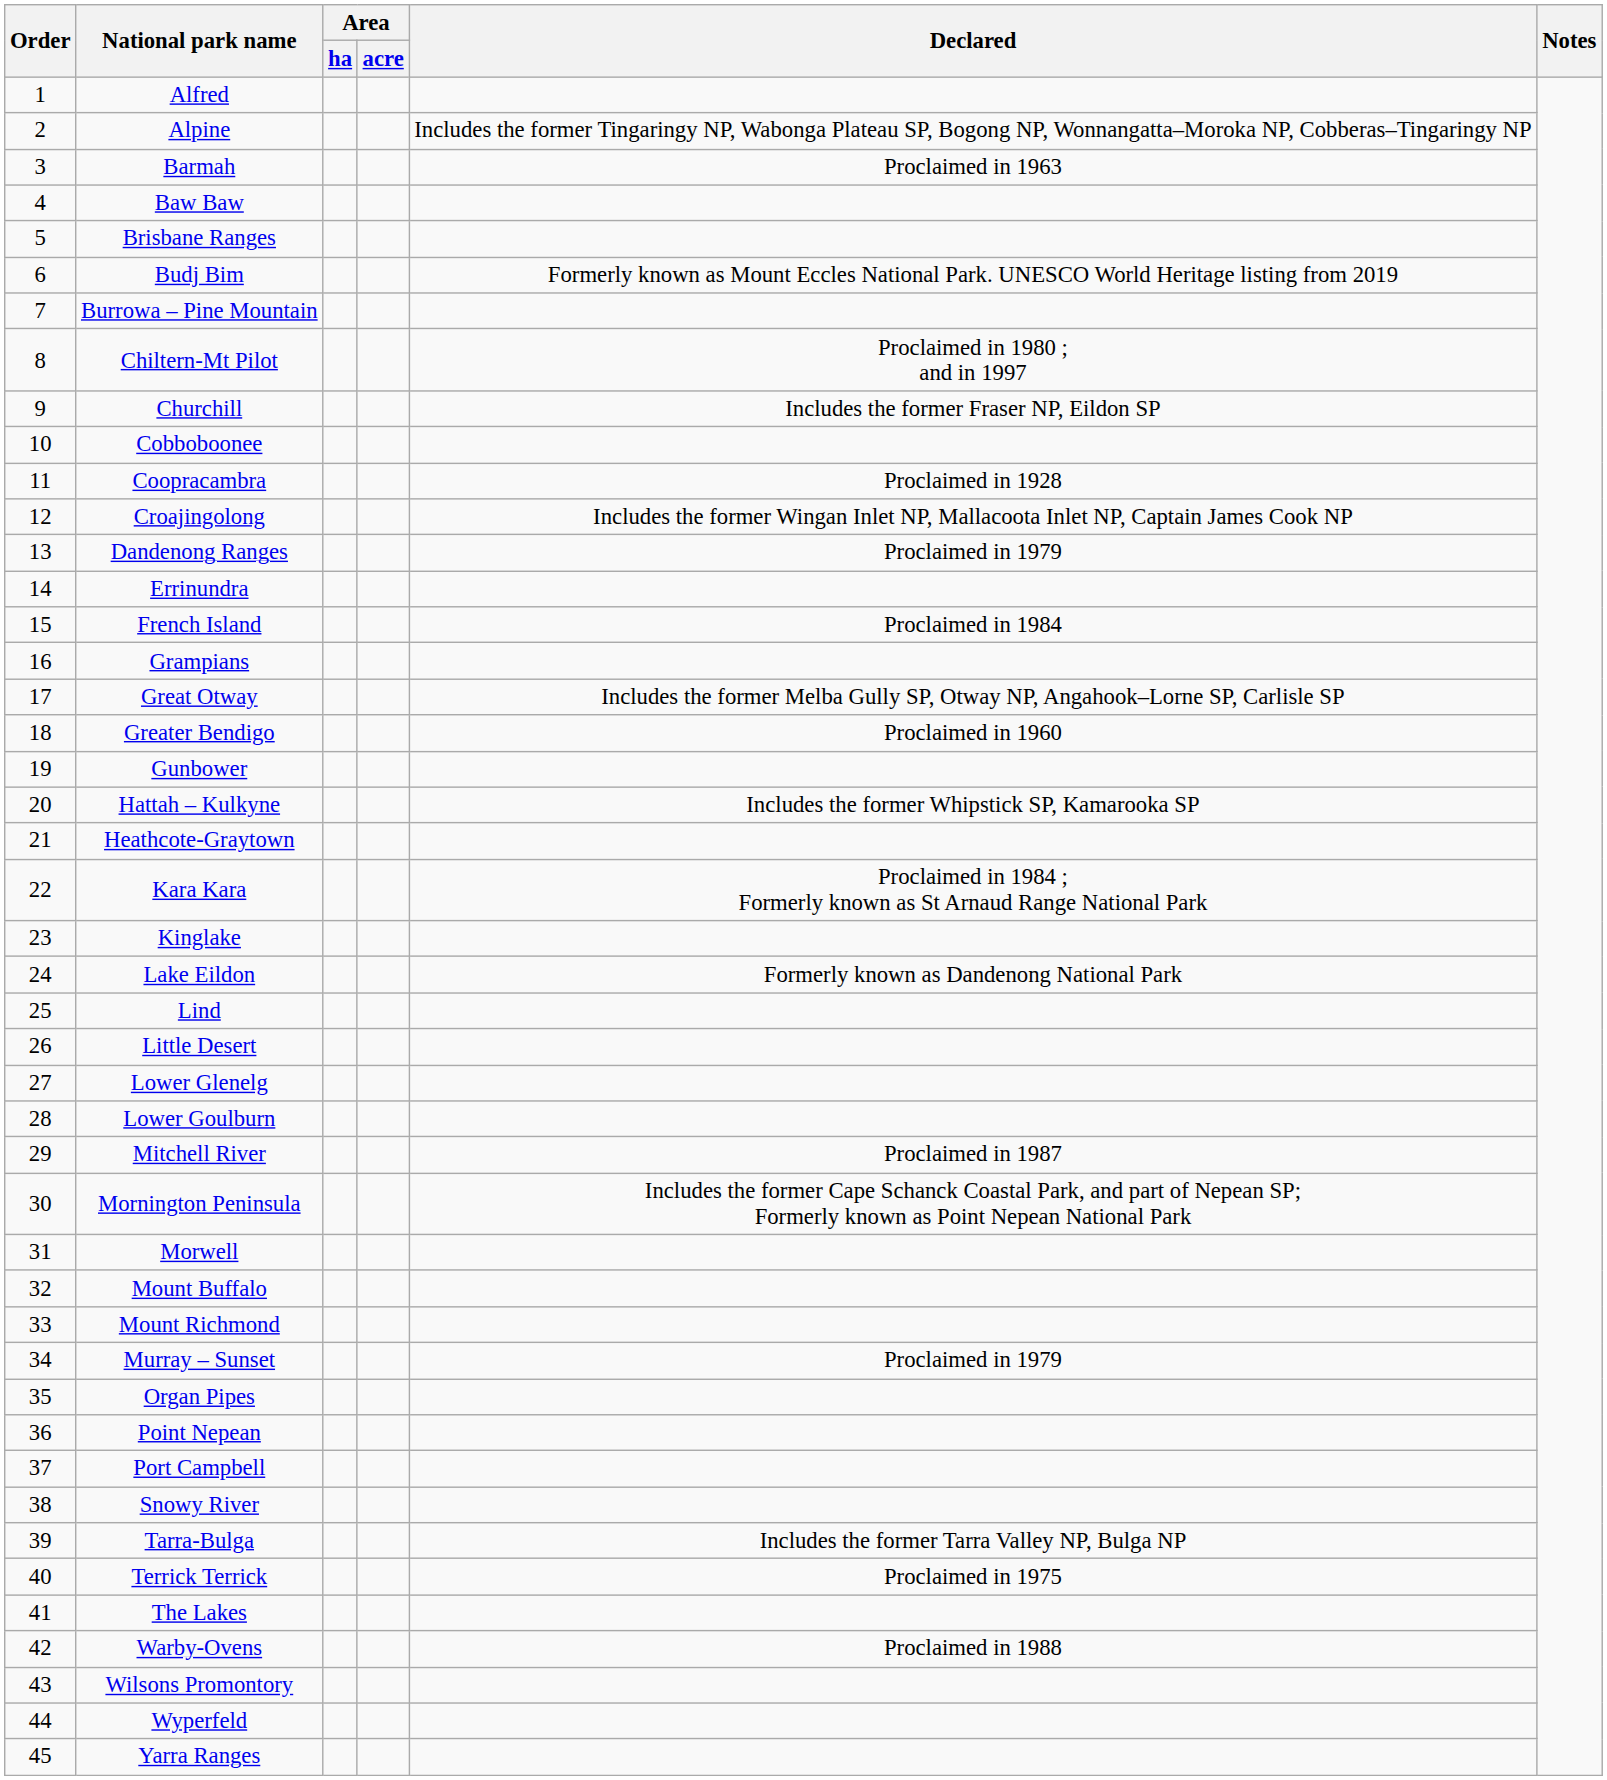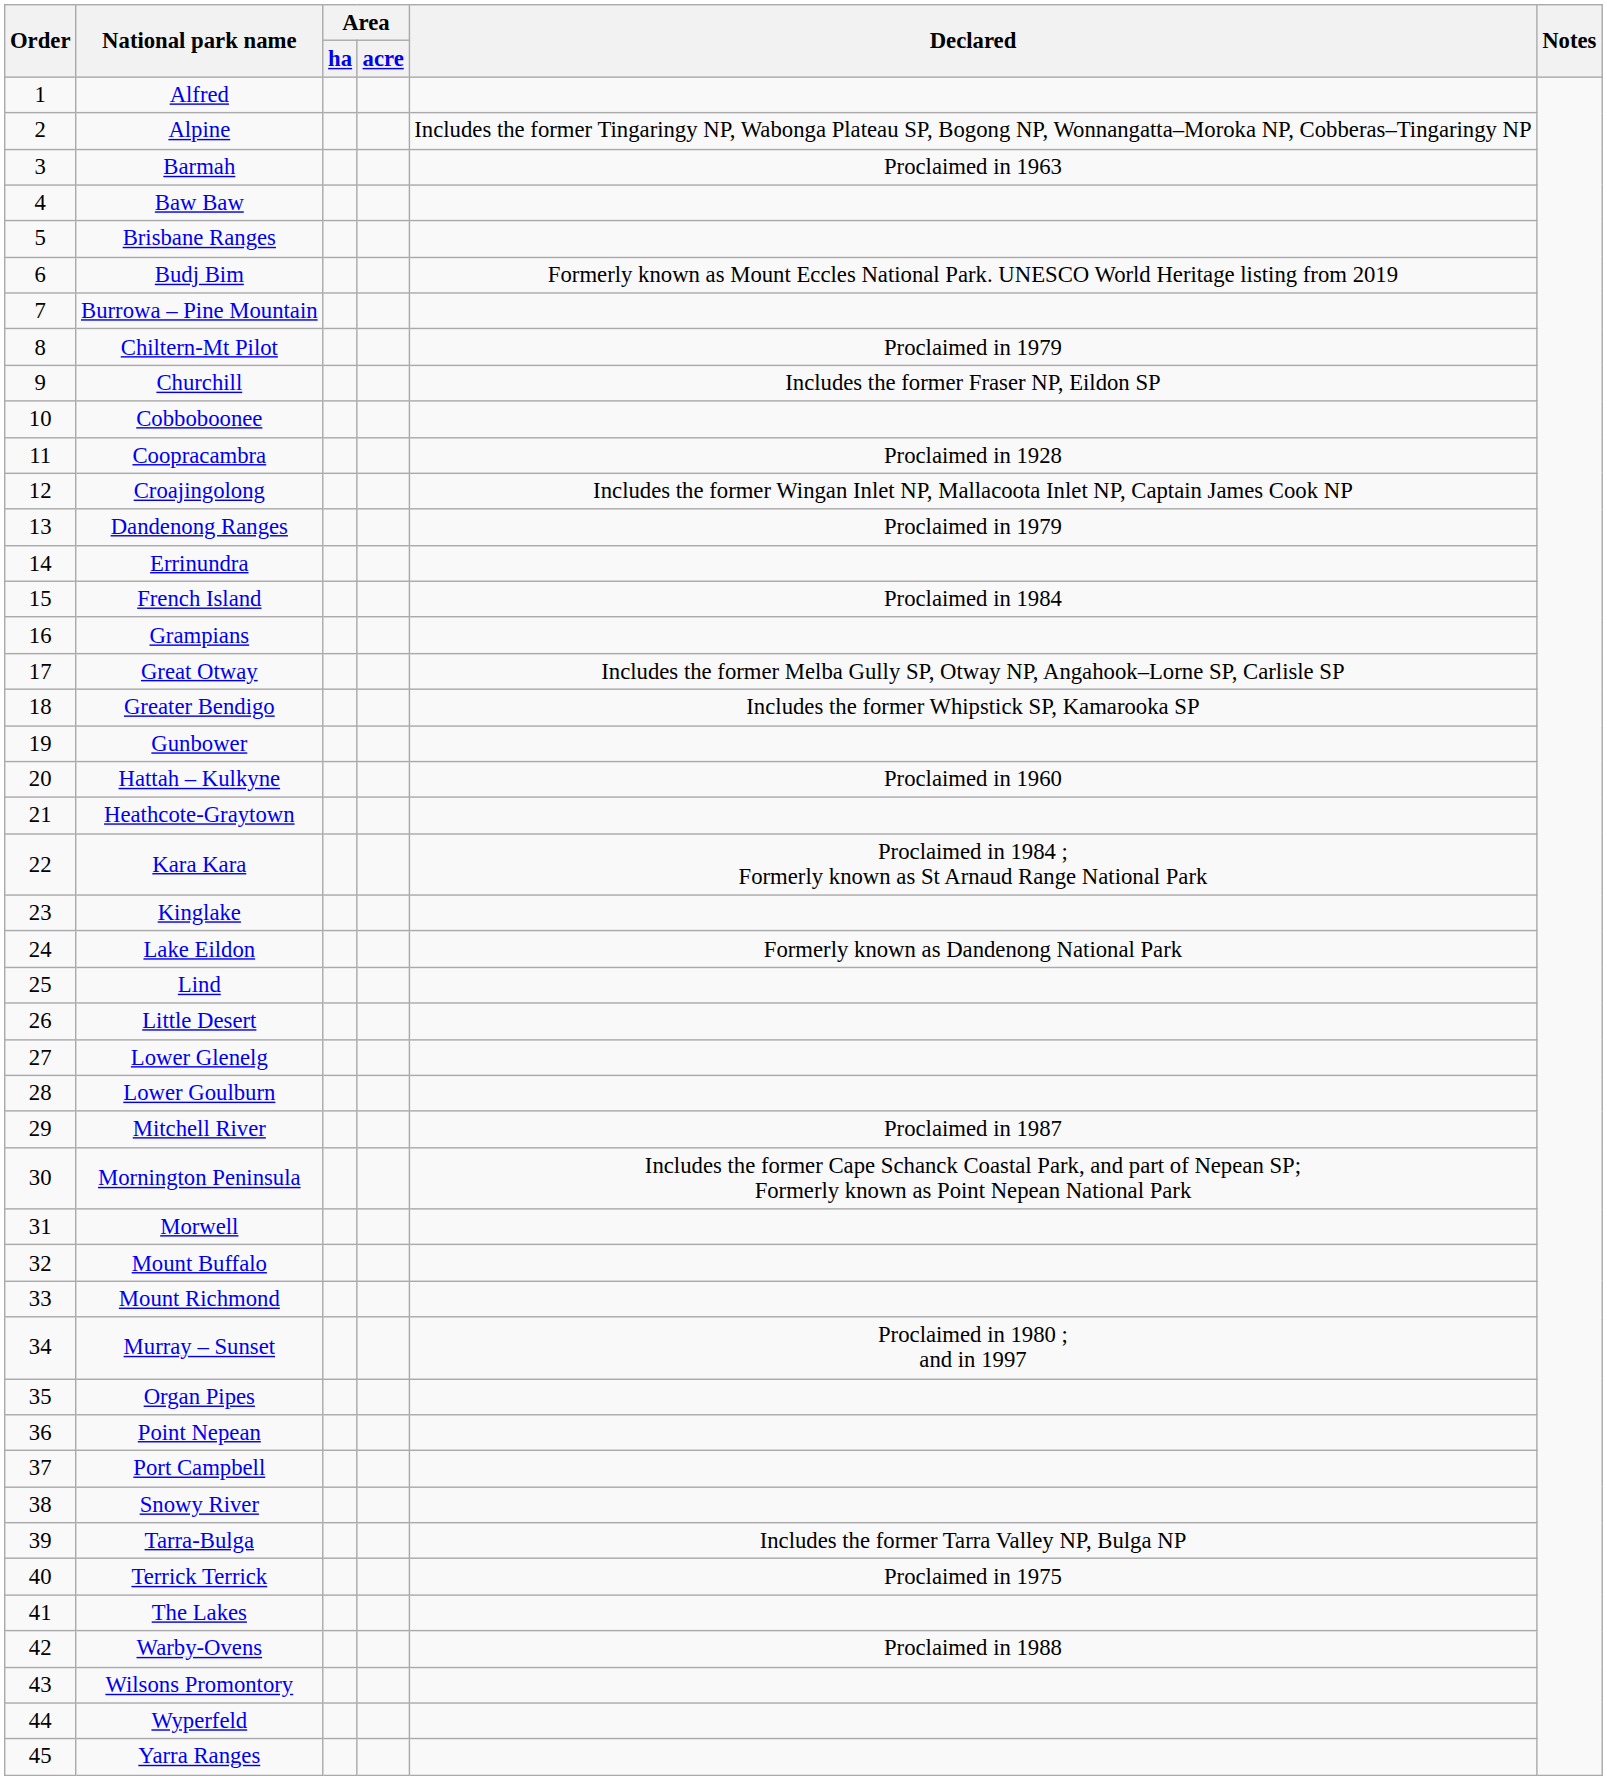Chiltern-Mt Pilot | Declared: Proclaimed in 1980 ; and in 1997 -> Proclaimed in 1979
Greater Bendigo | Declared: Proclaimed in 1960 -> Includes the former Whipstick SP, Kamarooka SP
Hattah – Kulkyne | Declared: Includes the former Whipstick SP, Kamarooka SP -> Proclaimed in 1960
Murray – Sunset | Declared: Proclaimed in 1979 -> Proclaimed in 1980 ; and in 1997
